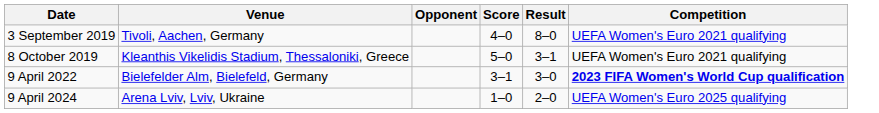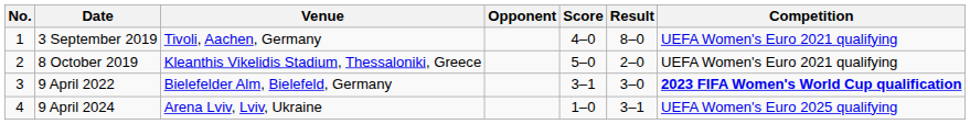+ column: No. | 1 | 2 | 3 | 4
8 October 2019 | Result: 3–1 -> 2–0
9 April 2024 | Result: 2–0 -> 3–1
